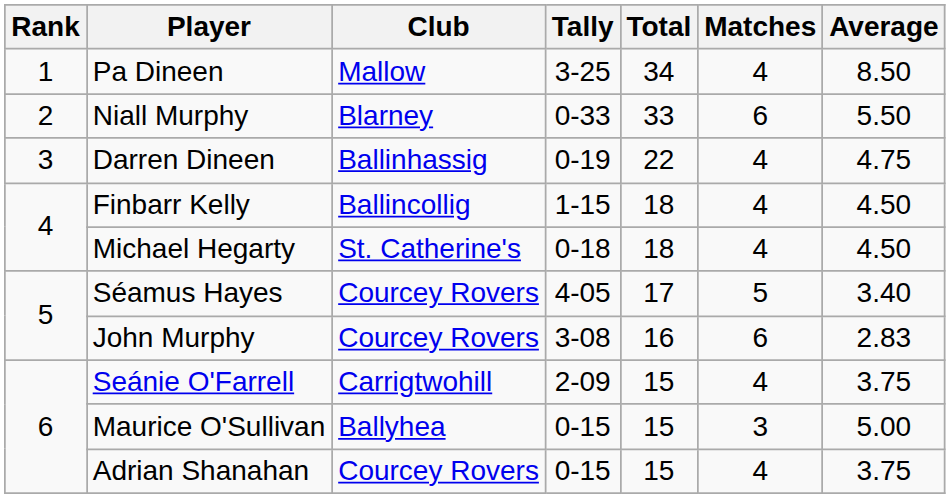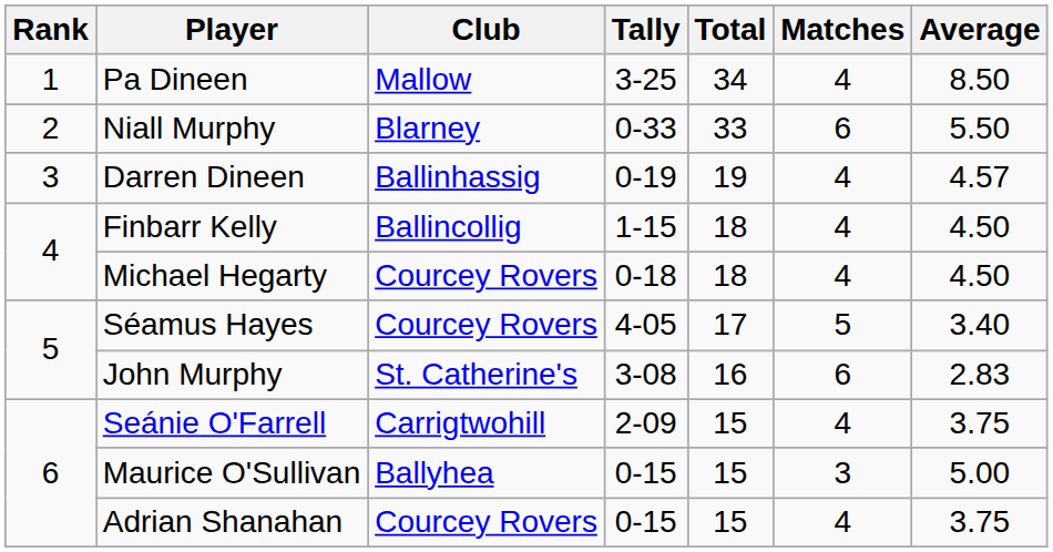Darren Dineen | Total: 22 -> 19
Darren Dineen | Average: 4.75 -> 4.57
Michael Hegarty | Club: St. Catherine's -> Courcey Rovers
John Murphy | Club: Courcey Rovers -> St. Catherine's
